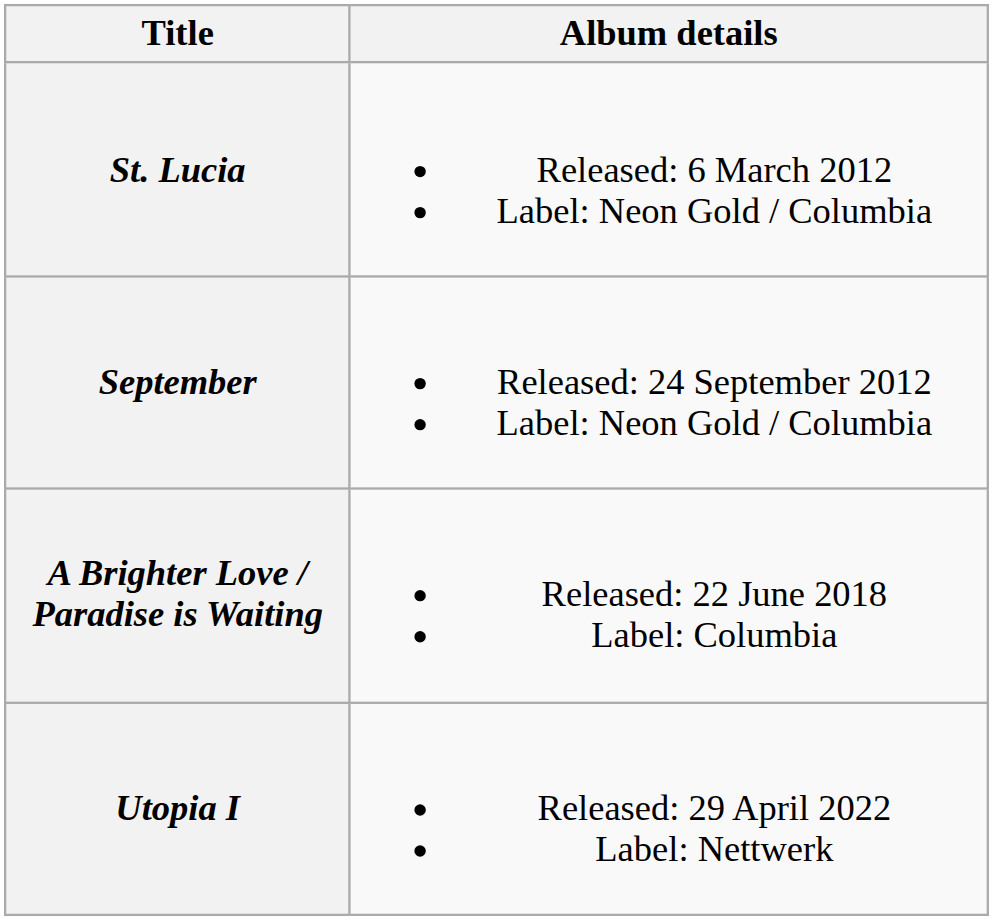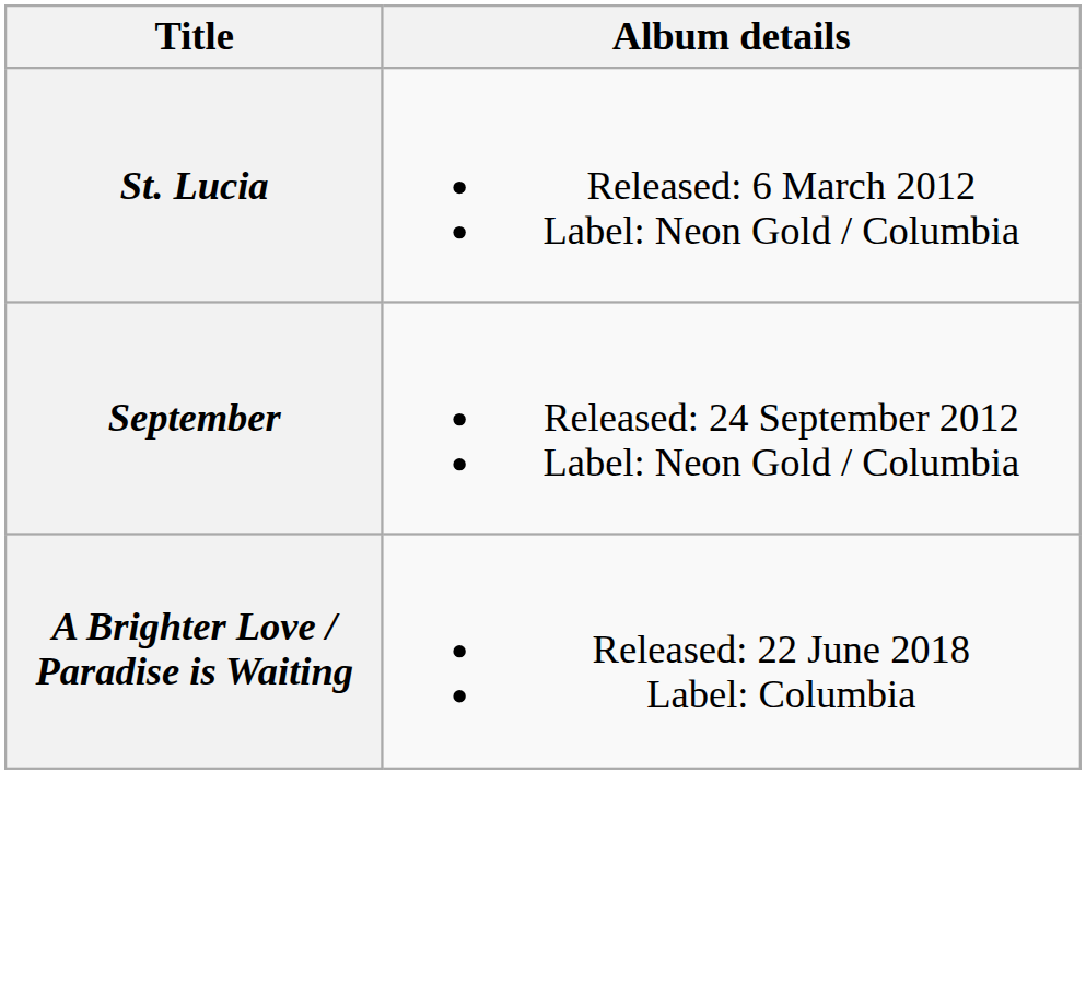- row: Utopia I | Released: 29 April 2022 Label: Nettwerk
